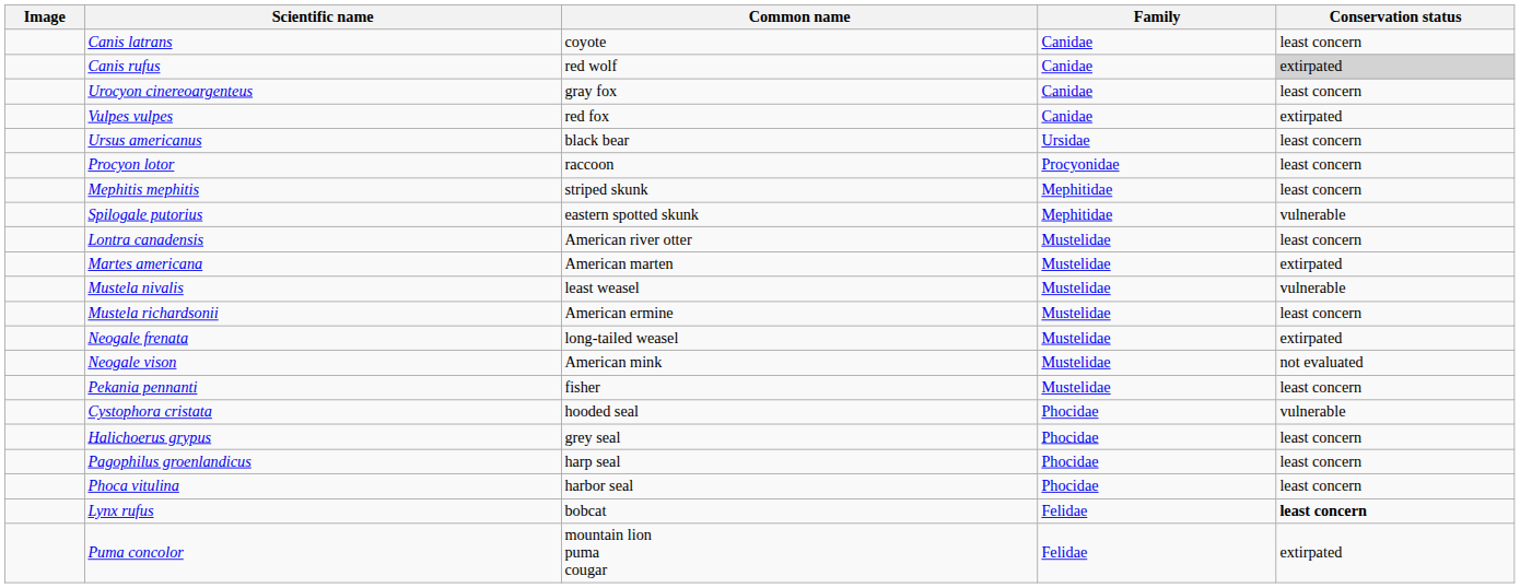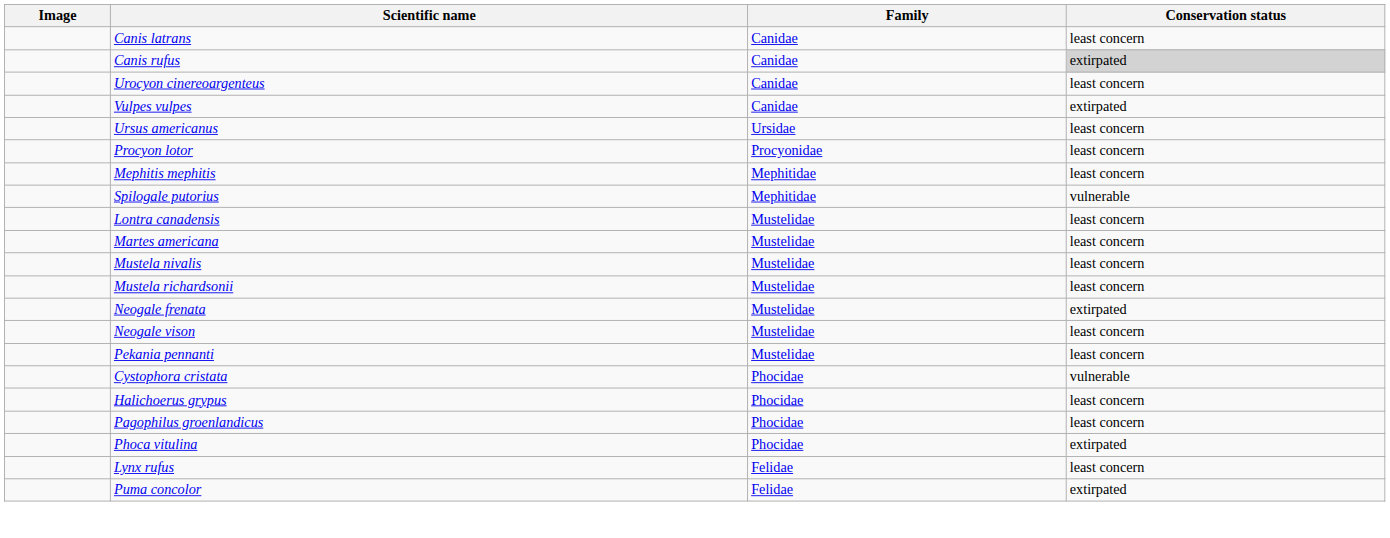- column: Common name | coyote | red wolf | gray fox | red fox | black bear | raccoon | striped skunk | eastern spotted skunk | American river otter | American marten | least weasel | American ermine | long-tailed weasel | American mink | fisher | hooded seal | grey seal | harp seal | harbor seal | bobcat | mountain lion puma cougar
Martes americana | Conservation status: extirpated -> least concern
Mustela nivalis | Conservation status: vulnerable -> least concern
Neogale vison | Conservation status: not evaluated -> least concern
Phoca vitulina | Conservation status: least concern -> extirpated
Lynx rufus | Conservation status: bold -> normal
